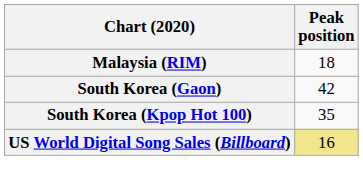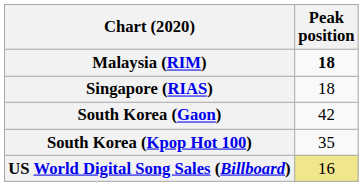Malaysia (RIM) | Peak position: normal -> bold
+ row: Singapore (RIAS) | 18
